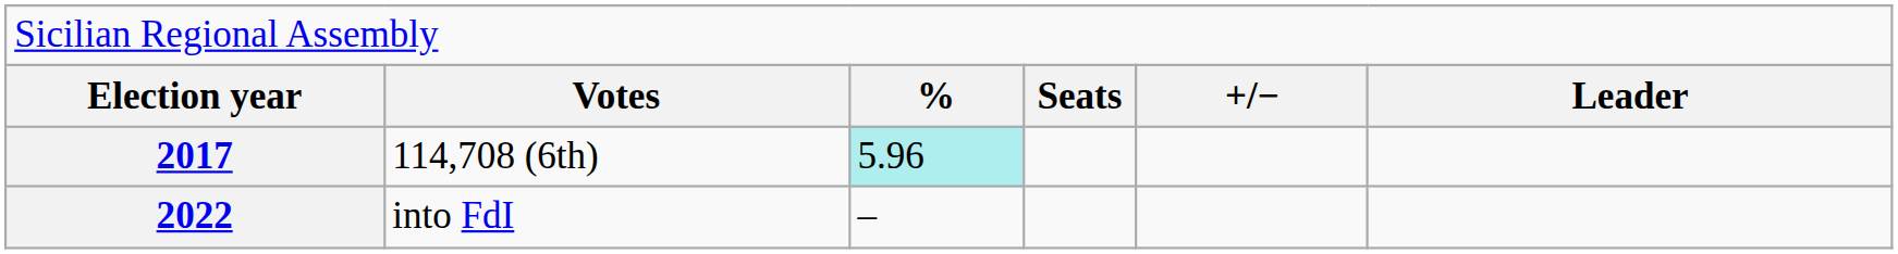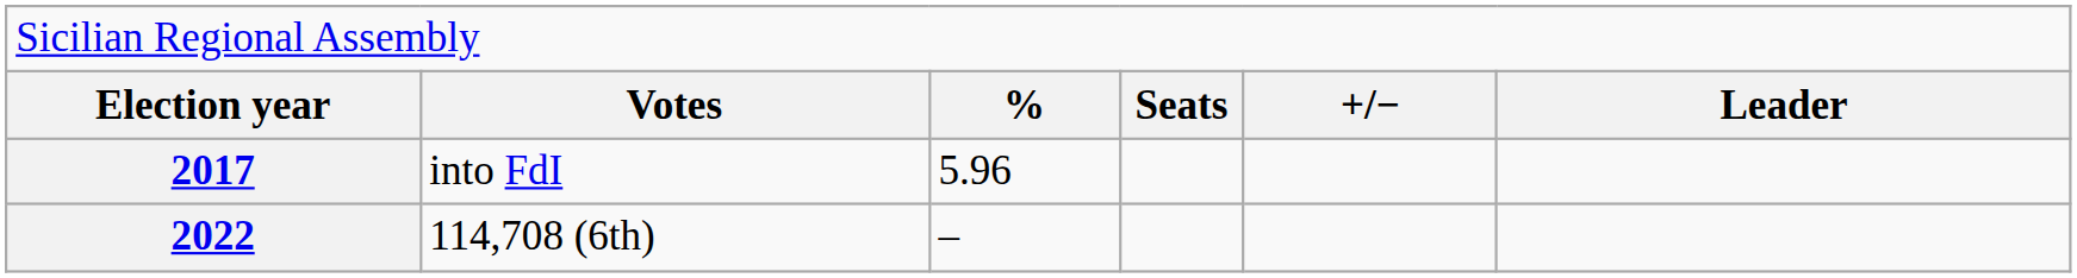2017 | column 2: 114,708 (6th) -> into FdI
2017 | column 3: paleturquoise background -> no background
2022 | column 2: into FdI -> 114,708 (6th)
